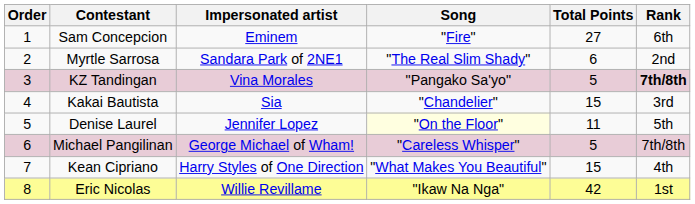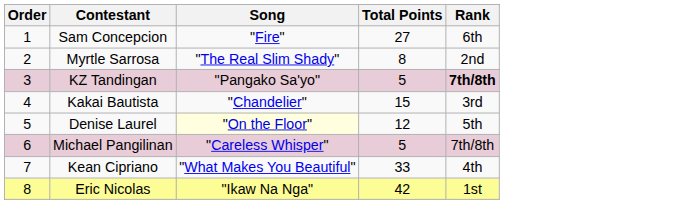- column: Impersonated artist | Eminem | Sandara Park of 2NE1 | Vina Morales | Sia | Jennifer Lopez | George Michael of Wham! | Harry Styles of One Direction | Willie Revillame
Myrtle Sarrosa | Total Points: 6 -> 8
Denise Laurel | Total Points: 11 -> 12
Kean Cipriano | Total Points: 15 -> 33
